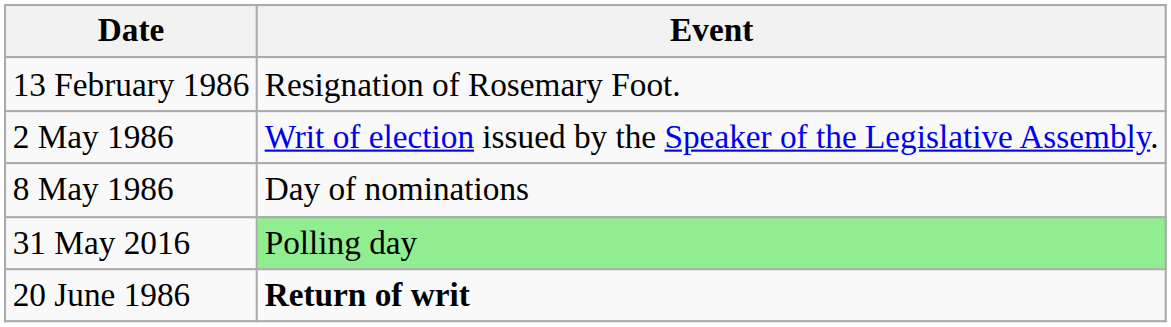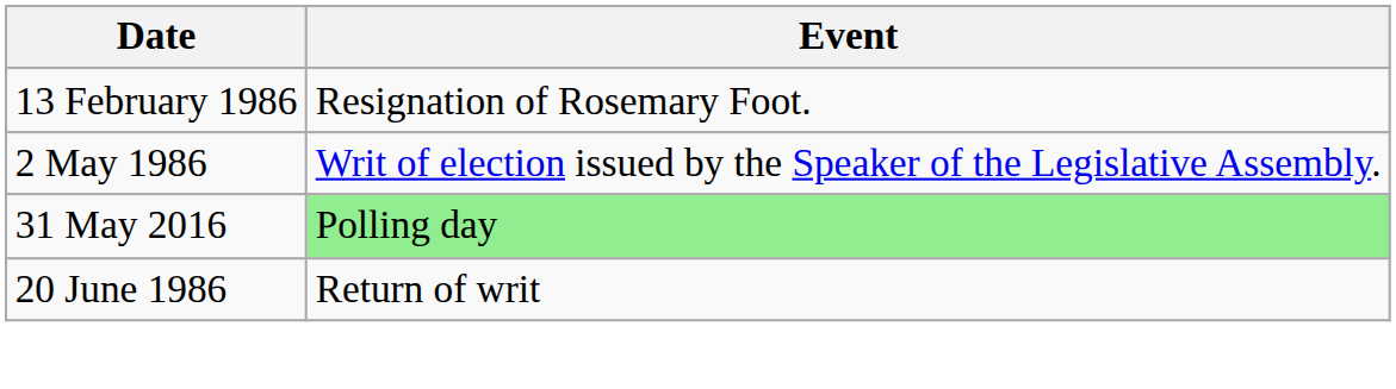- row: 8 May 1986 | Day of nominations
20 June 1986 | Event: bold -> normal
